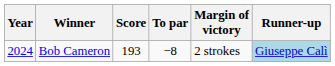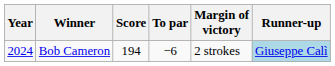Bob Cameron | Score: 193 -> 194
Bob Cameron | To par: −8 -> −6
